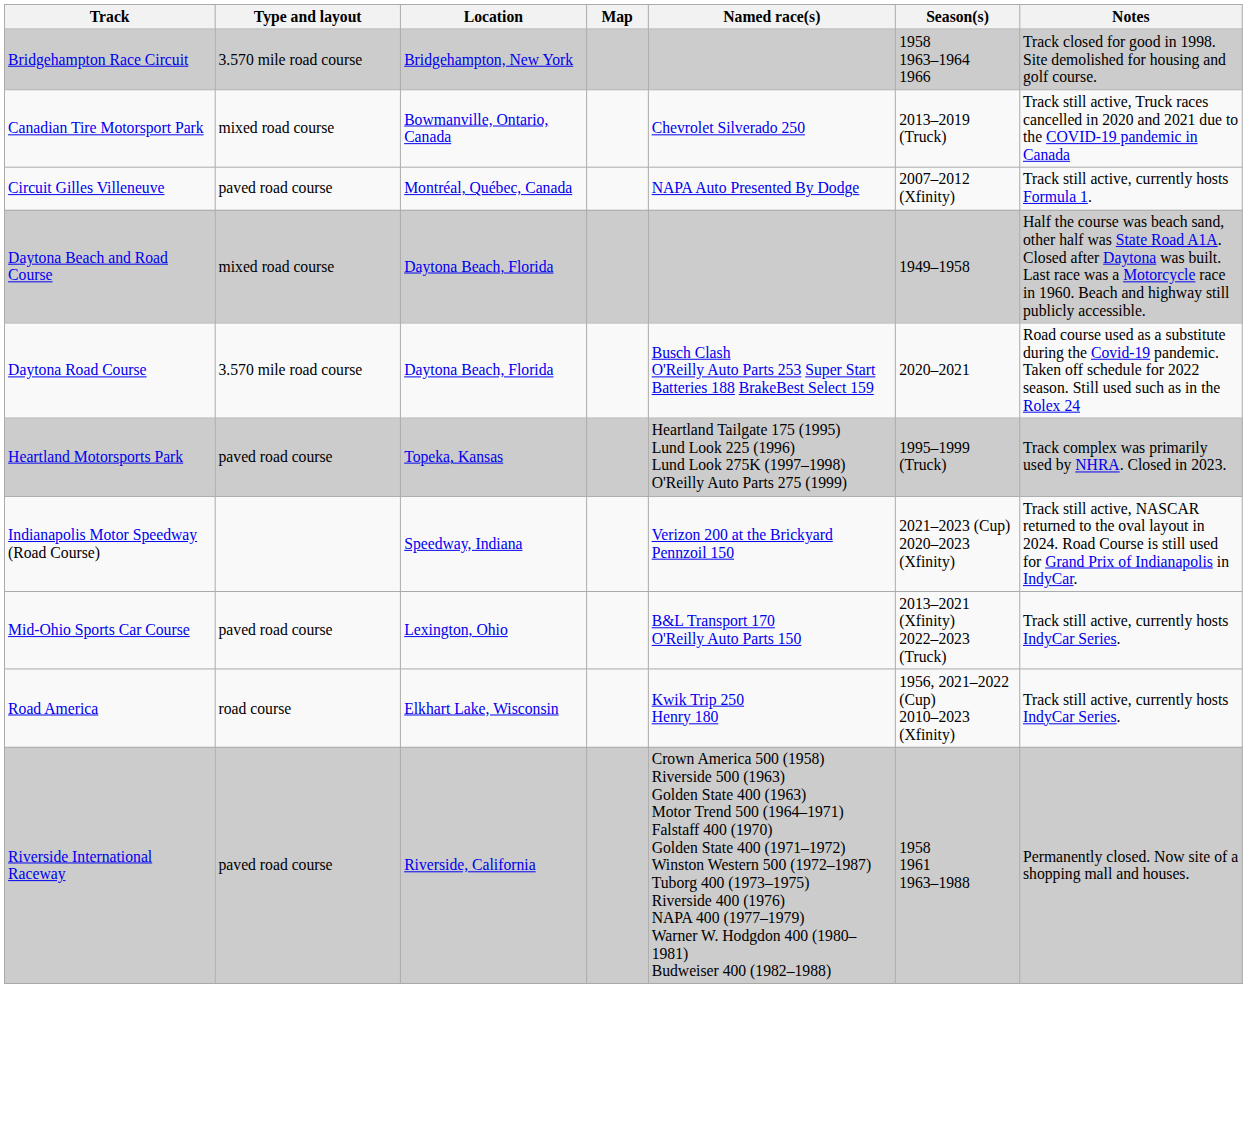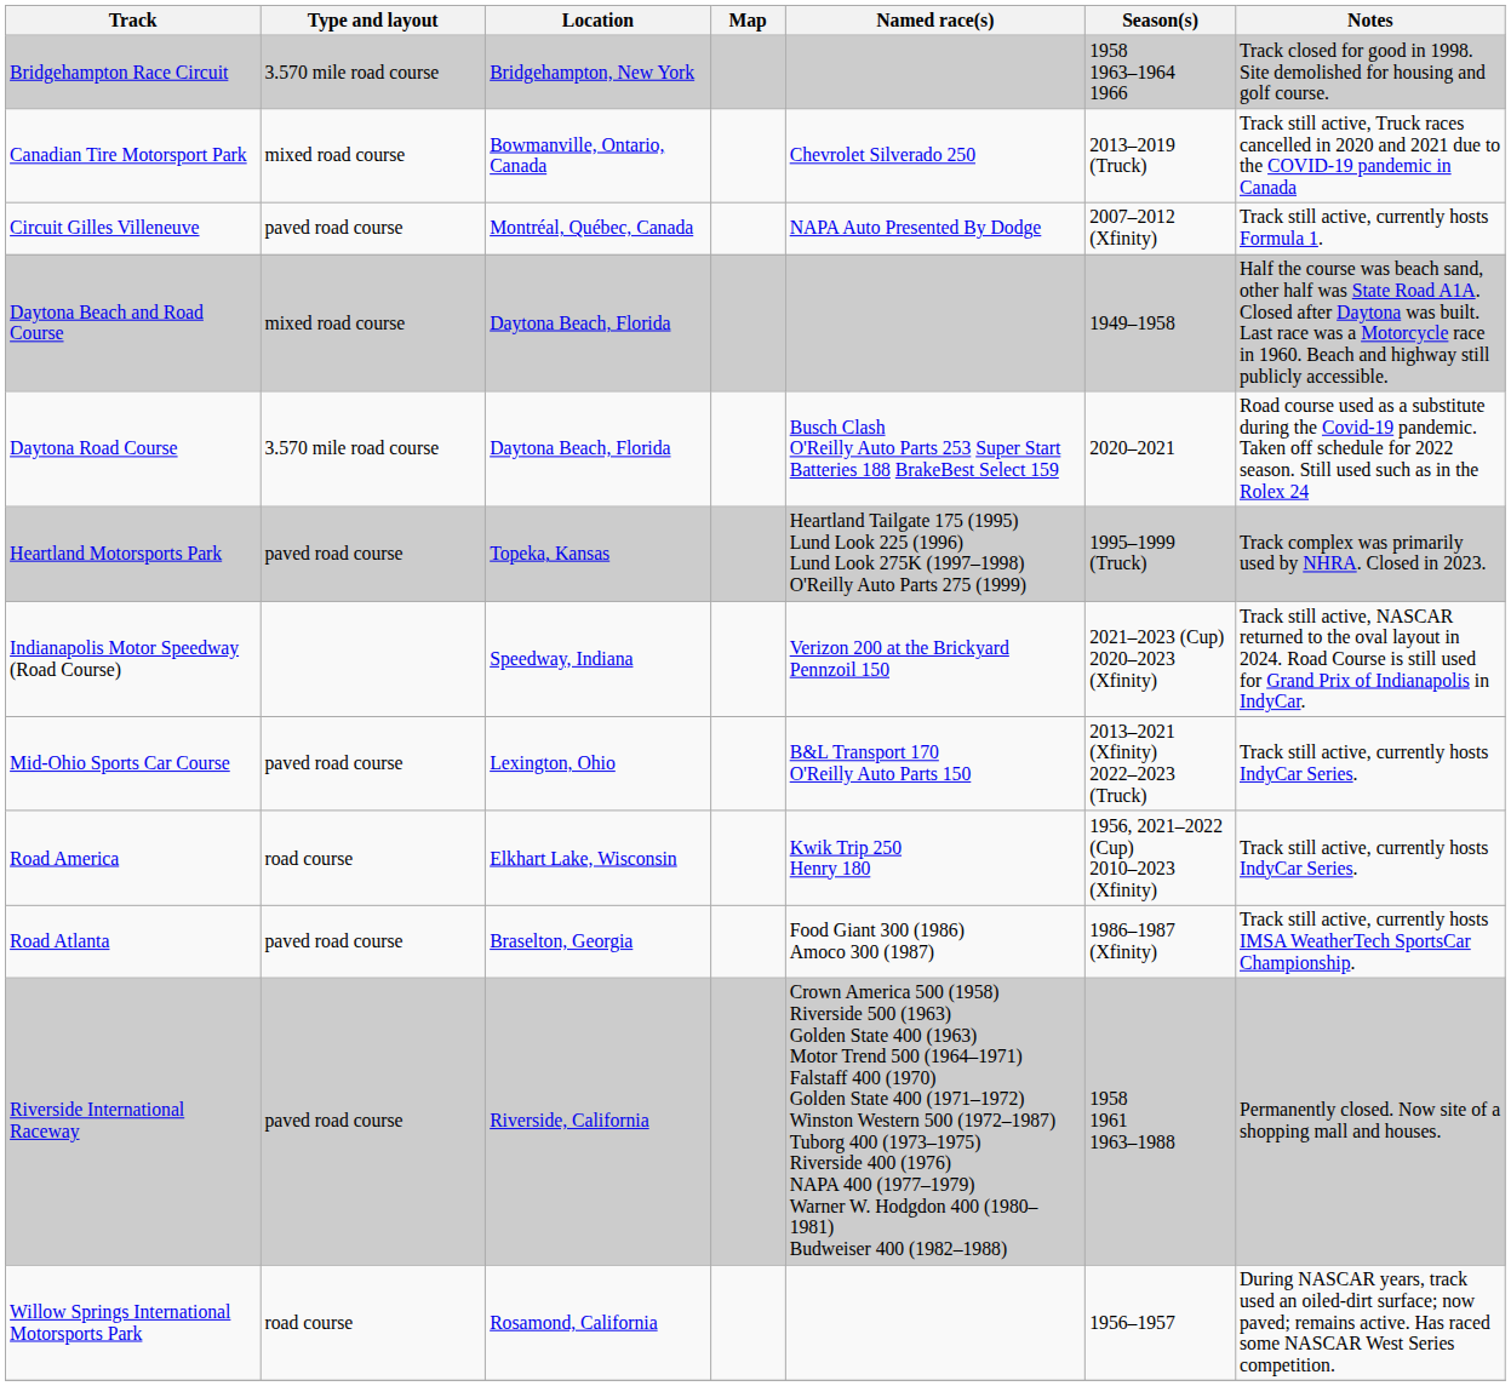+ row: Road Atlanta | paved road course | Braselton, Georgia | Food Giant 300 (1986) Amoco 300 (1987) | 1986–1987 (Xfinity) | Track still active, currently hosts IMSA WeatherTech SportsCar Championship.
+ row: Willow Springs International Motorsports Park | road course | Rosamond, California | 1956–1957 | During NASCAR years, track used an oiled-dirt surface; now paved; remains active. Has raced some NASCAR West Series competition.
